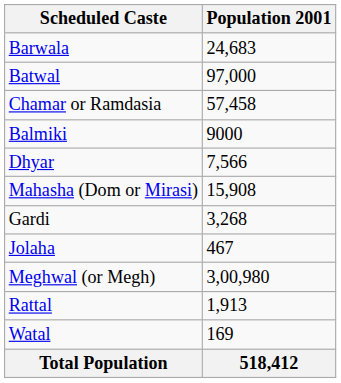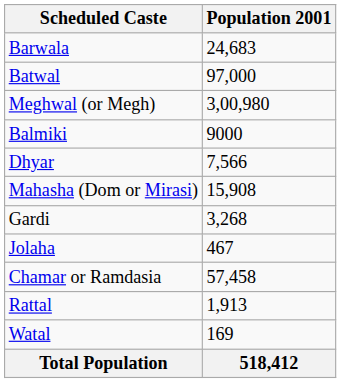rows swapped: Chamar or Ramdasia <-> Meghwal (or Megh)
